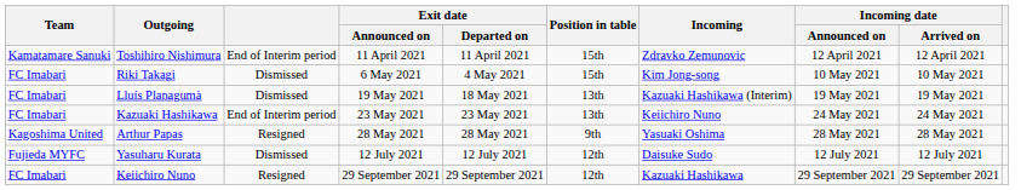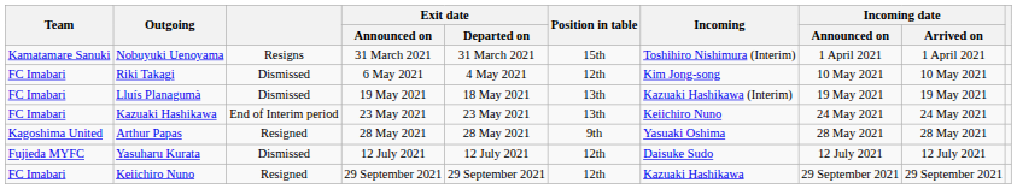+ row: Kamatamare Sanuki | Nobuyuki Uenoyama | Resigns | 31 March 2021 | 31 March 2021 | 15th | Toshihiro Nishimura (Interim) | 1 April 2021 | 1 April 2021
- row: Kamatamare Sanuki | Toshihiro Nishimura | End of Interim period | 11 April 2021 | 11 April 2021 | 15th | Zdravko Zemunovic | 12 April 2021 | 12 April 2021
Riki Takagi | Position in table: 15th -> 12th
